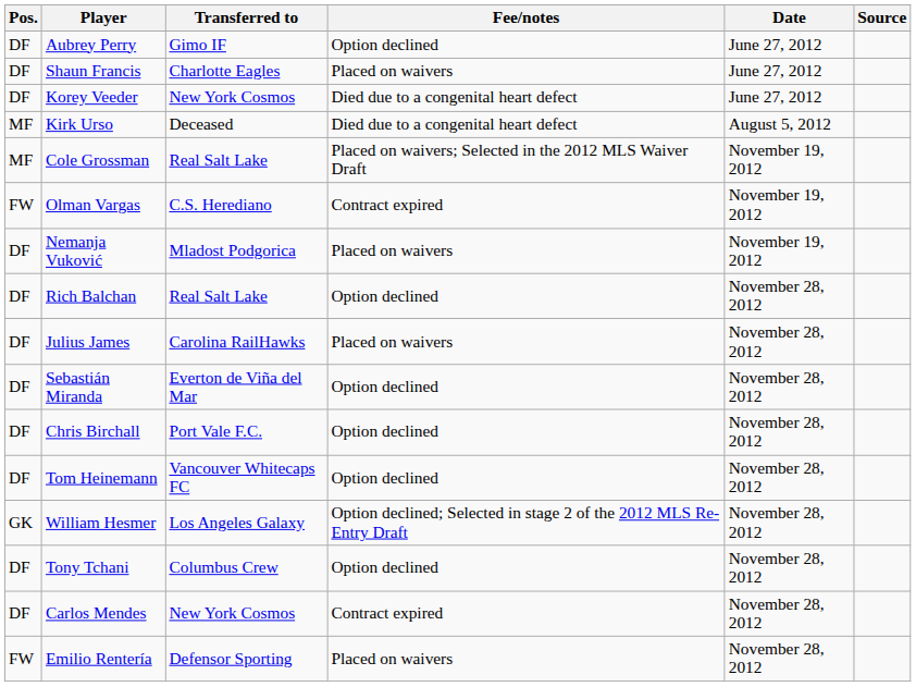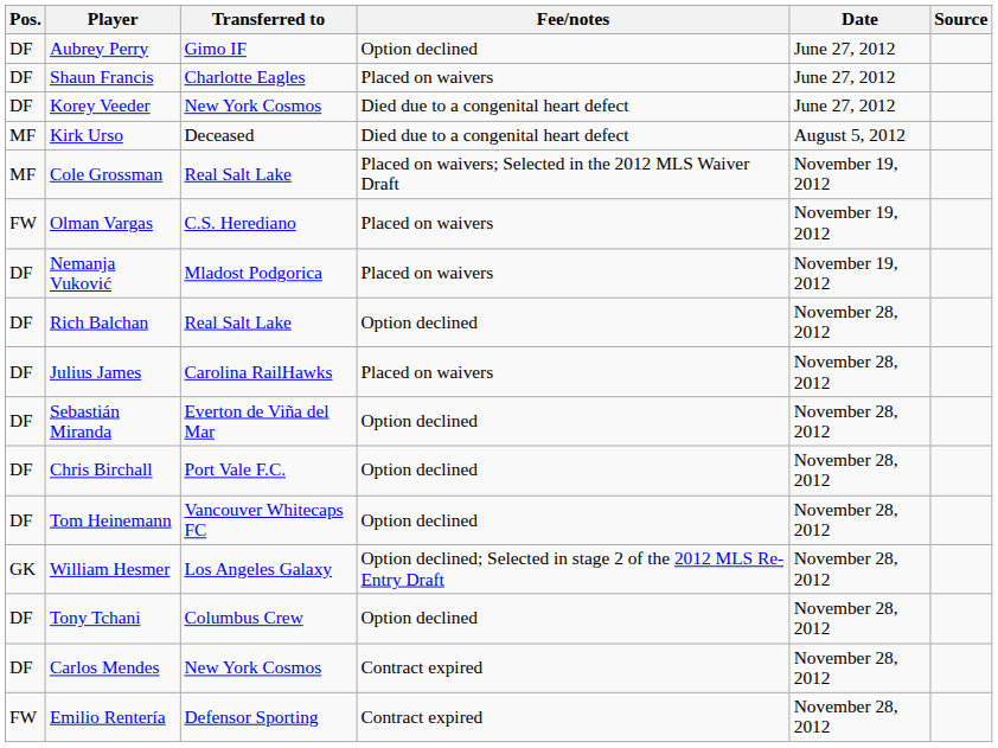Olman Vargas | Fee/notes: Contract expired -> Placed on waivers
Emilio Rentería | Fee/notes: Placed on waivers -> Contract expired
